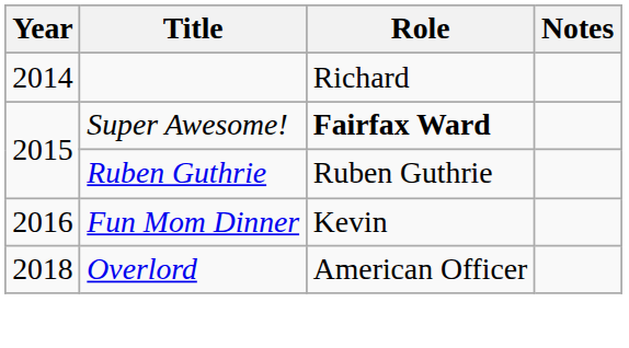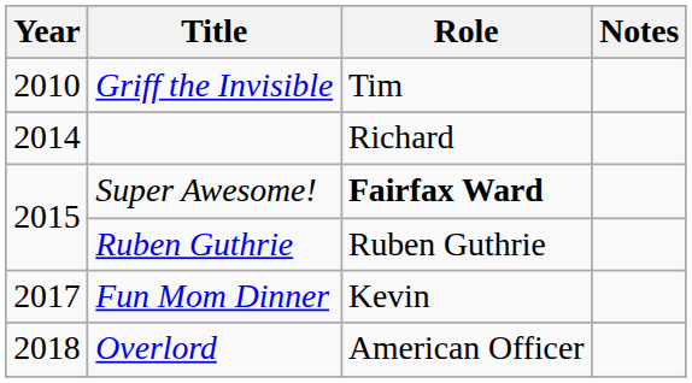+ row: 2010 | Griff the Invisible | Tim
Fun Mom Dinner | Year: 2016 -> 2017
